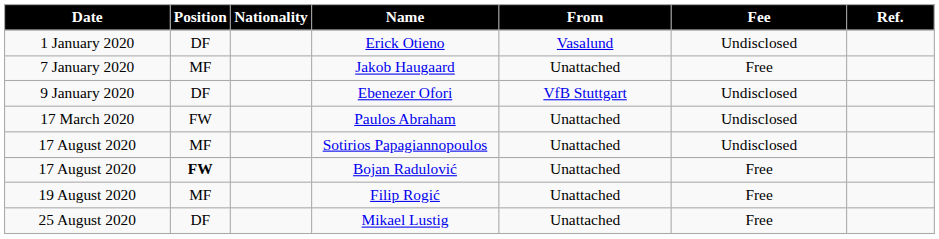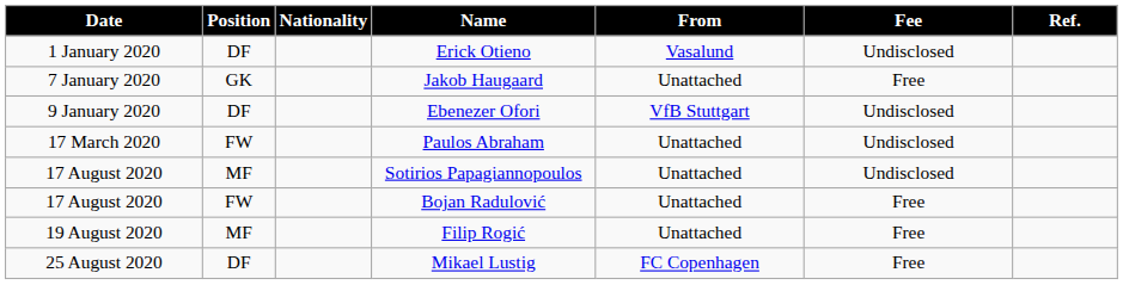Jakob Haugaard | Position: MF -> GK
Bojan Radulović | Position: bold -> normal
Mikael Lustig | From: Unattached -> FC Copenhagen
